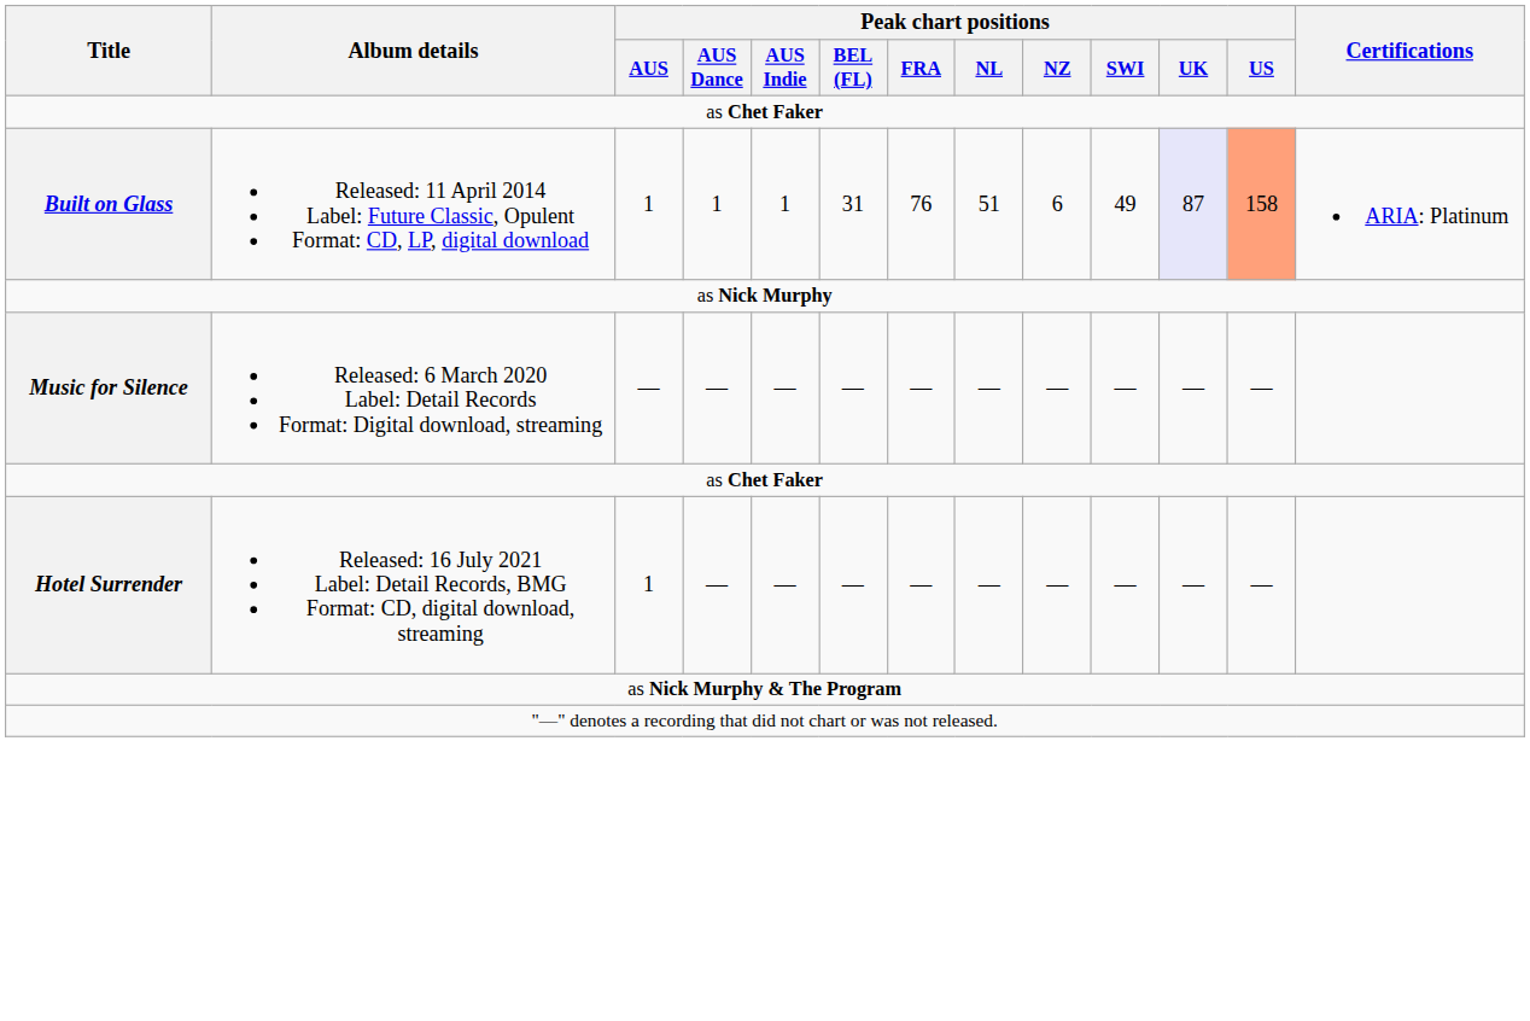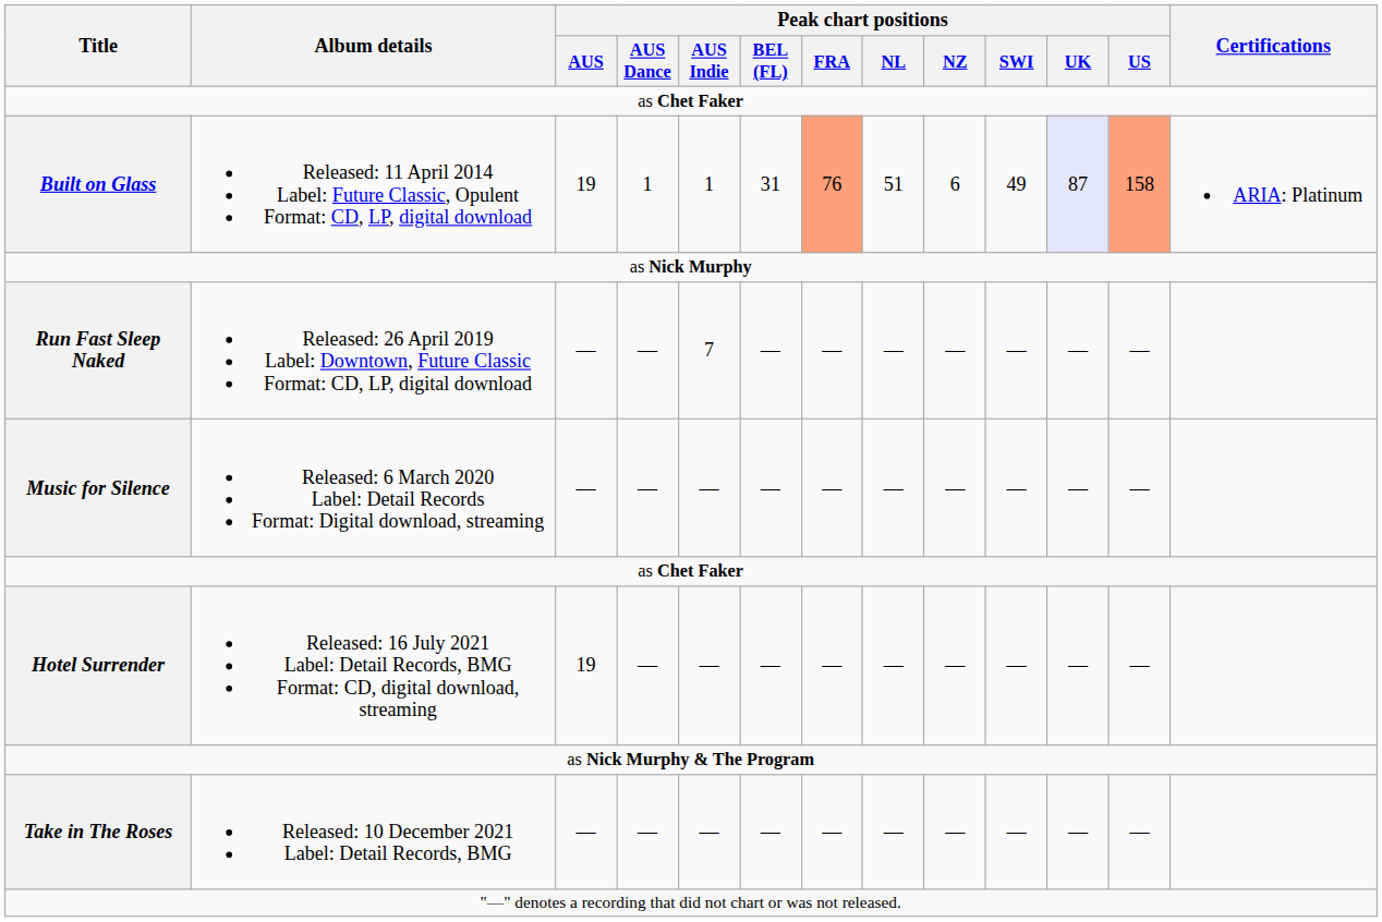Built on Glass | Peak chart positions / AUS: 1 -> 19
Built on Glass | Peak chart positions / FRA: no background -> lightsalmon background
+ row: Run Fast Sleep Naked | Released: 26 April 2019 Label: Downtown, Future Classic Format: CD, LP, digital download | — | — | 7 | — | — | — | — | — | — | —
Hotel Surrender | Peak chart positions / AUS: 1 -> 19
+ row: Take in The Roses | Released: 10 December 2021 Label: Detail Records, BMG | — | — | — | — | — | — | — | — | — | —
